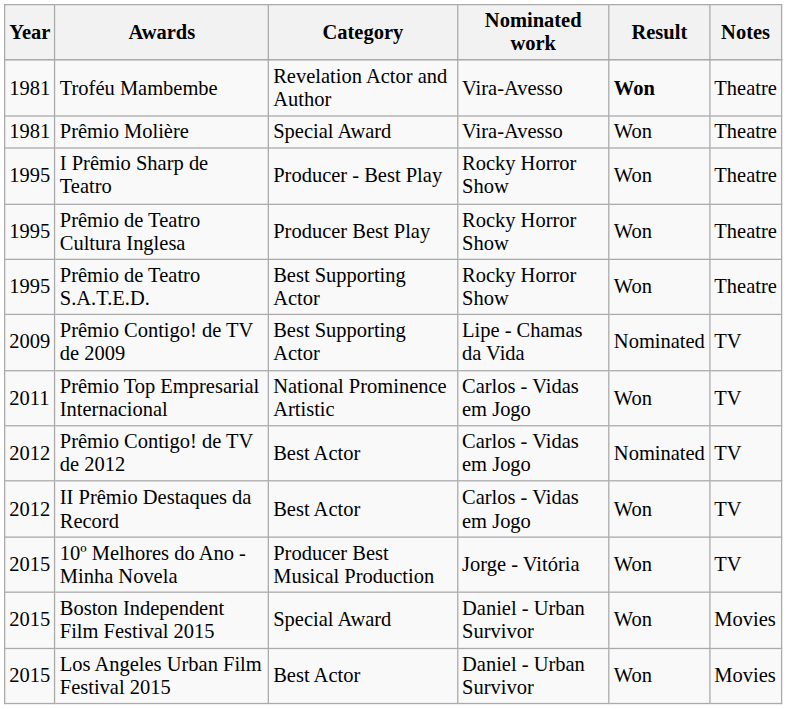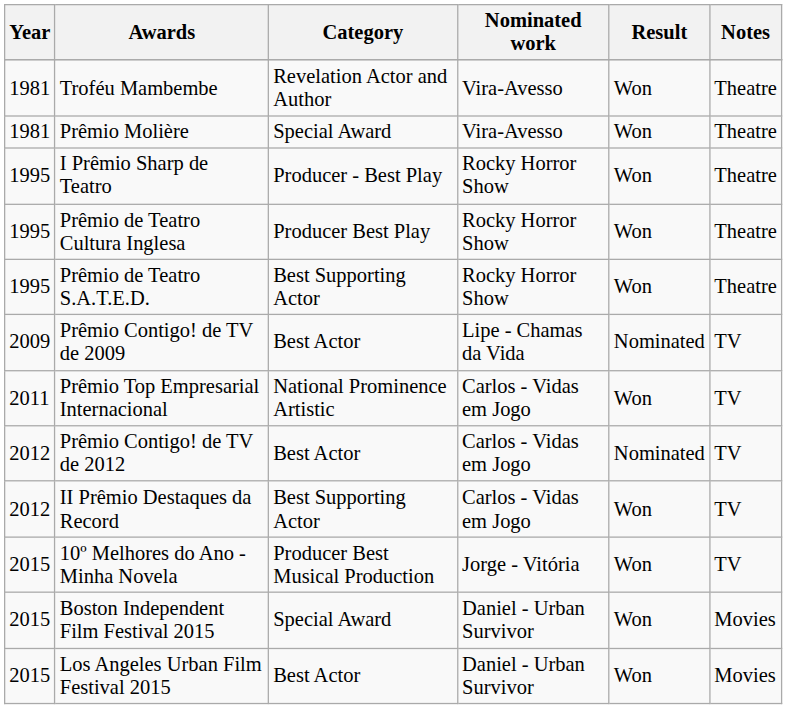Troféu Mambembe | Result: bold -> normal
Prêmio Contigo! de TV de 2009 | Category: Best Supporting Actor -> Best Actor
II Prêmio Destaques da Record | Category: Best Actor -> Best Supporting Actor
